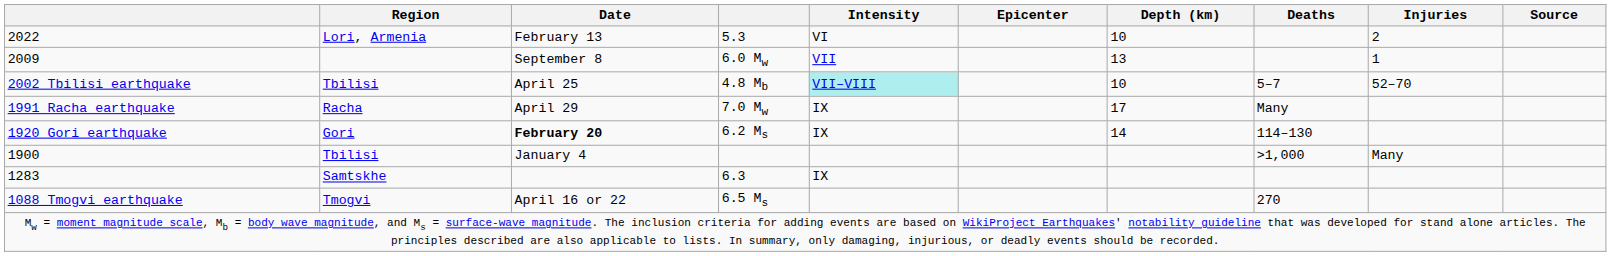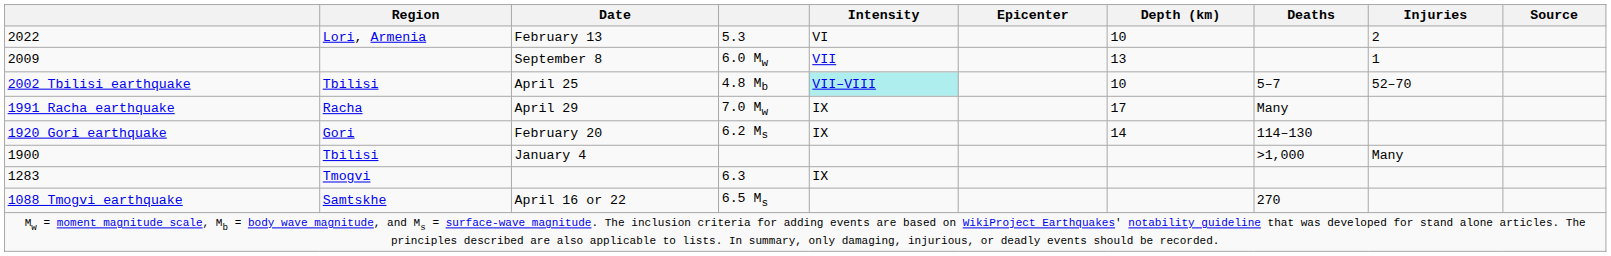1920 Gori earthquake | Date: bold -> normal
1283 | Region: Samtskhe -> Tmogvi
1088 Tmogvi earthquake | Region: Tmogvi -> Samtskhe
